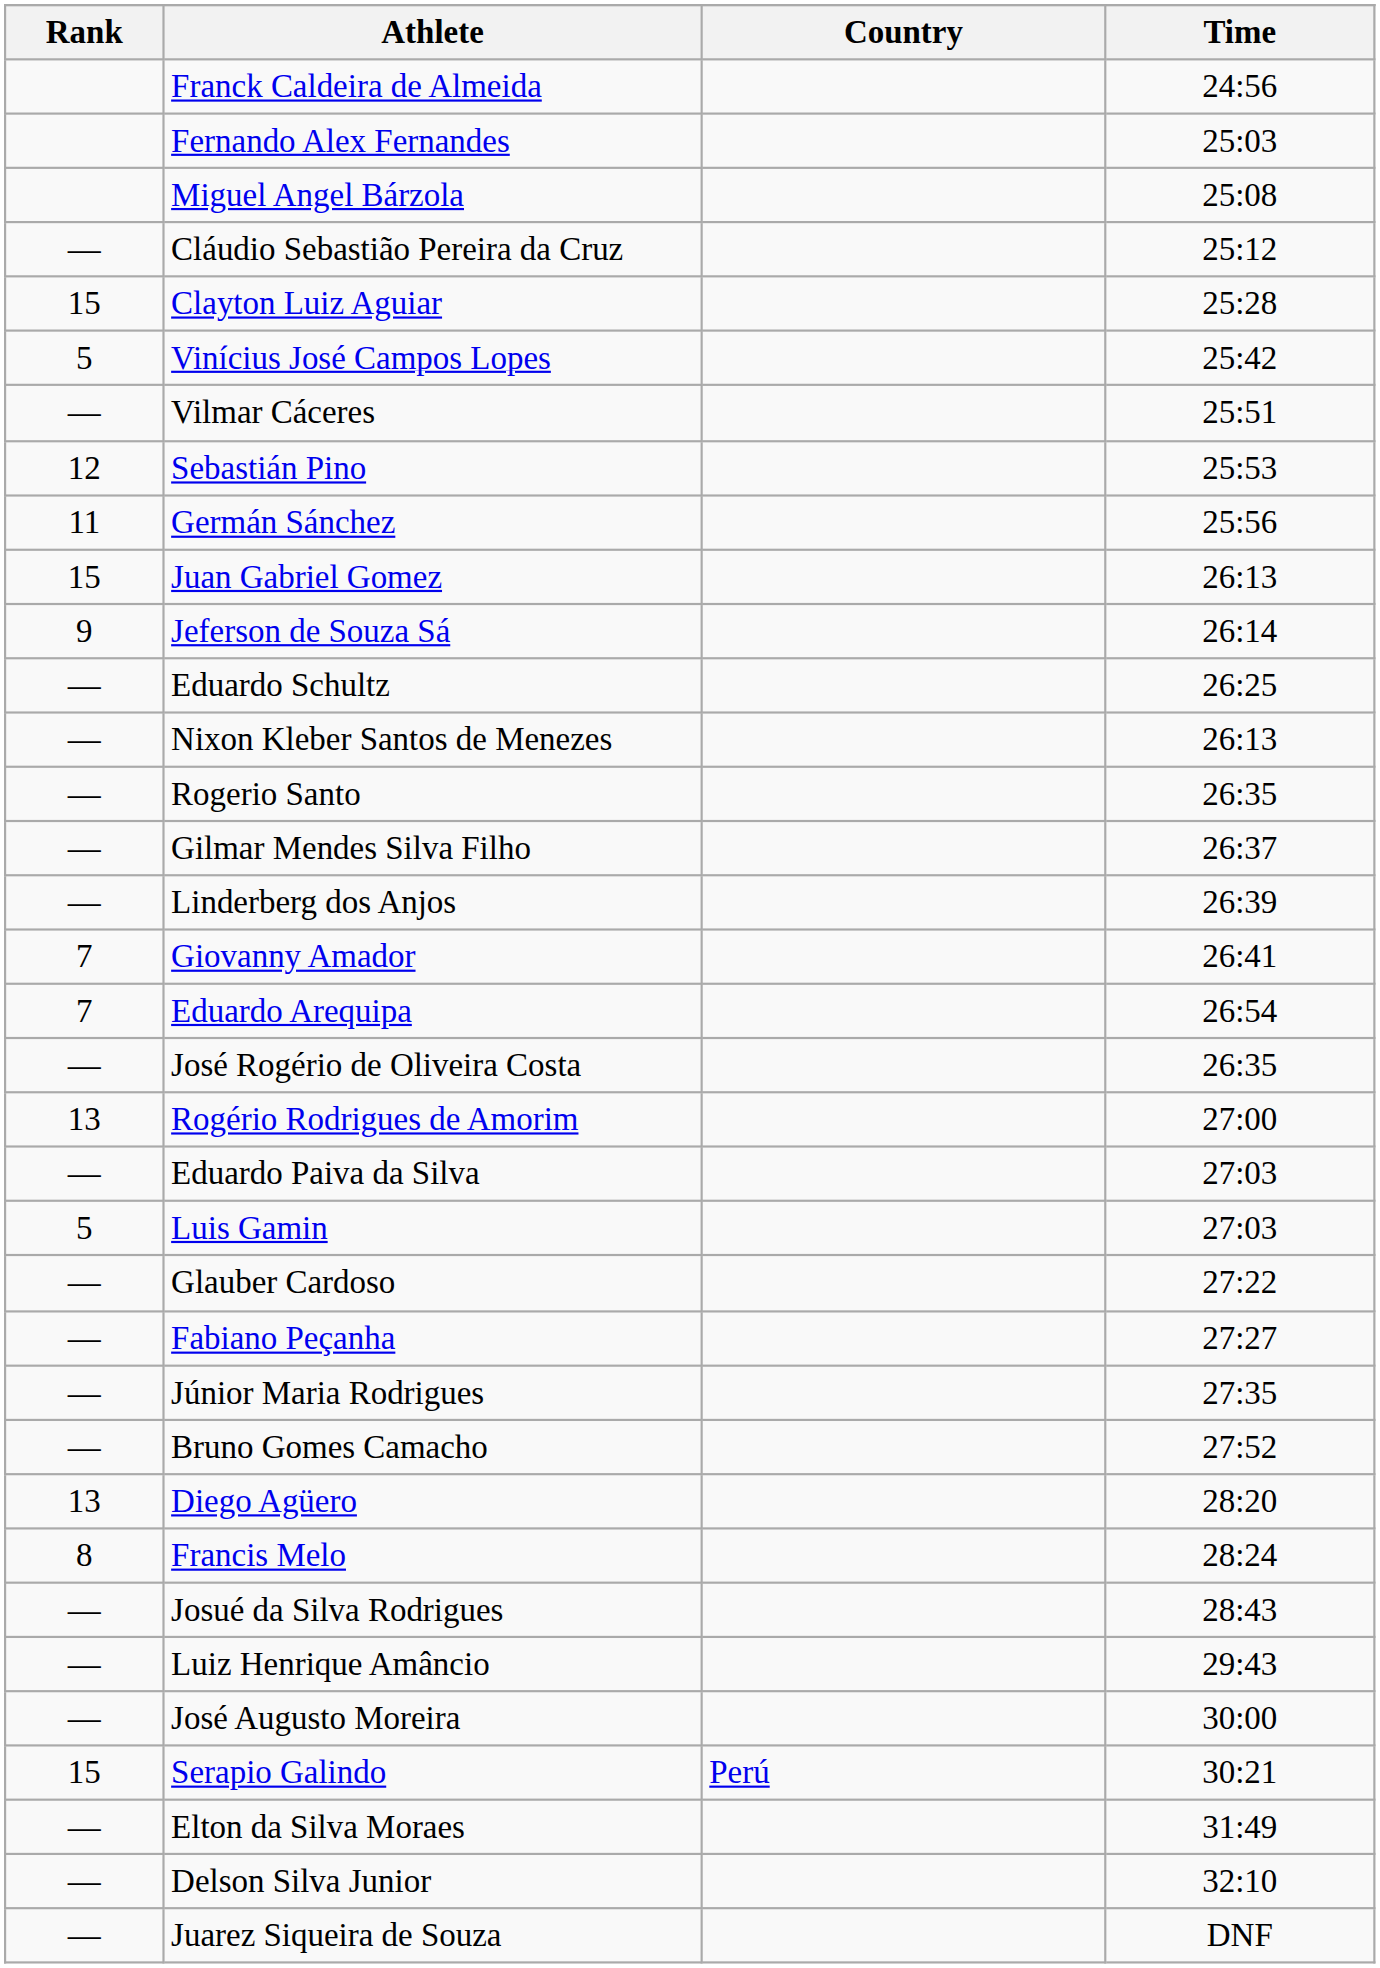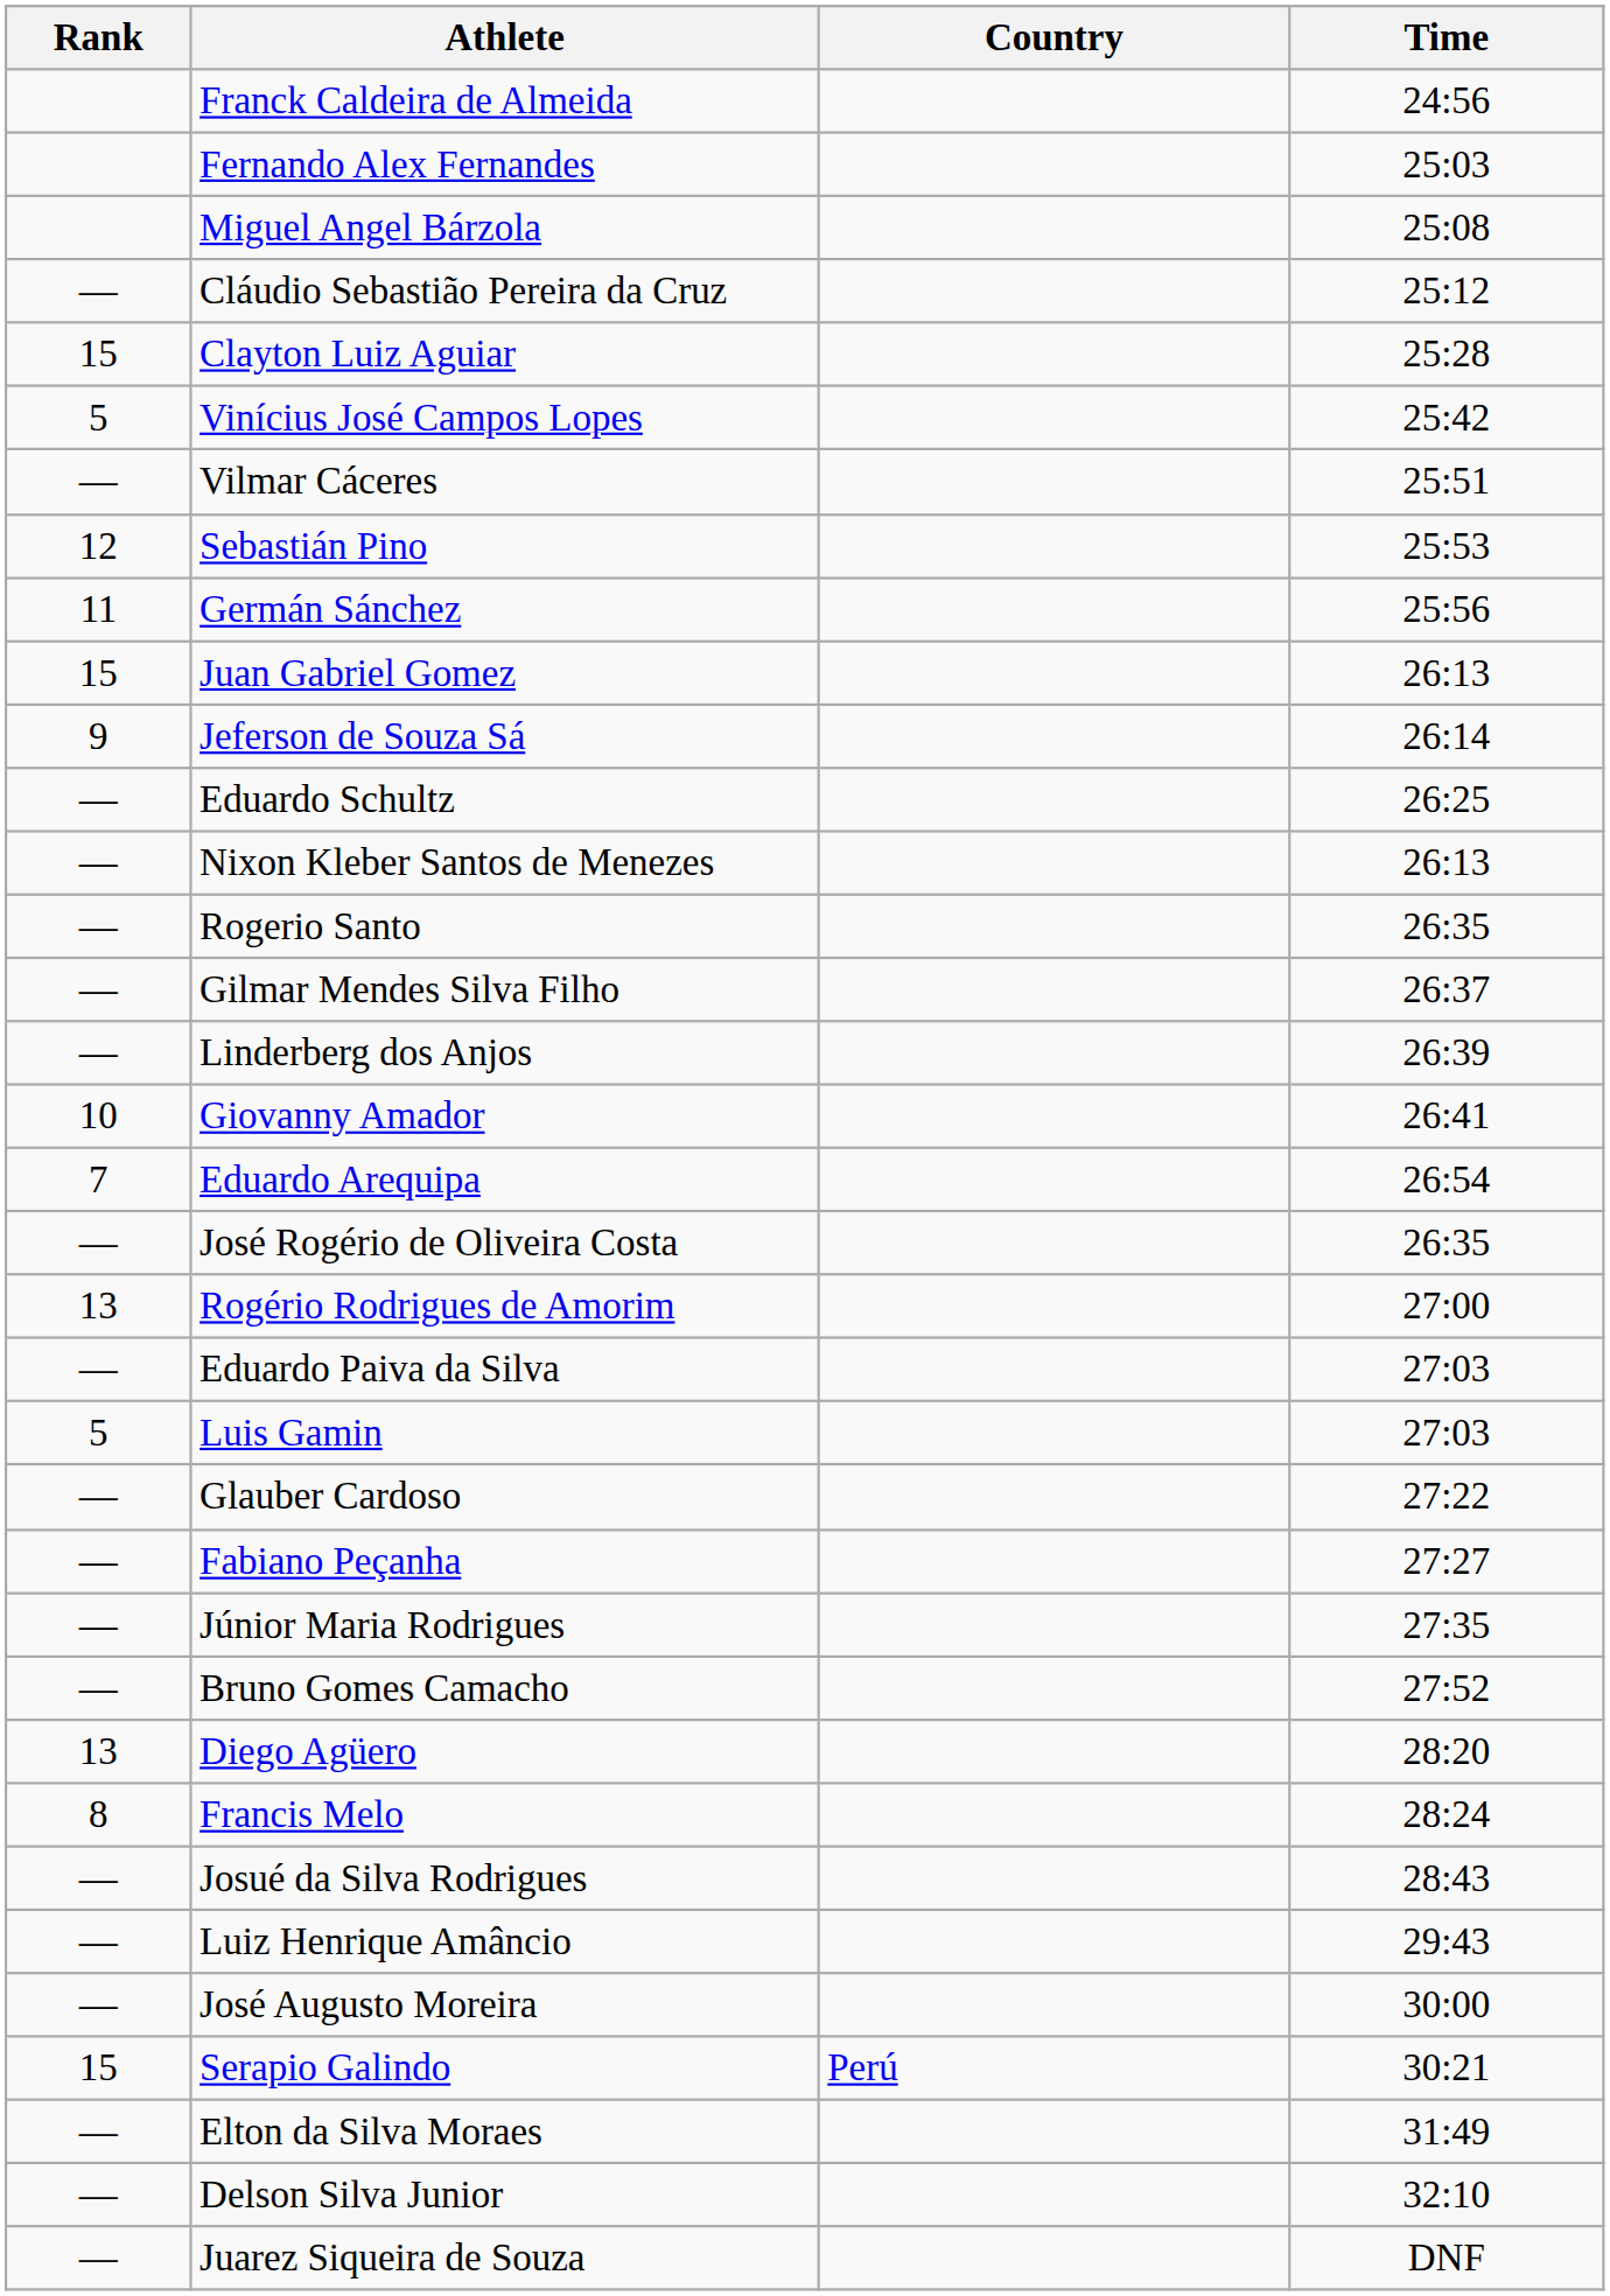Giovanny Amador | Rank: 7 -> 10
